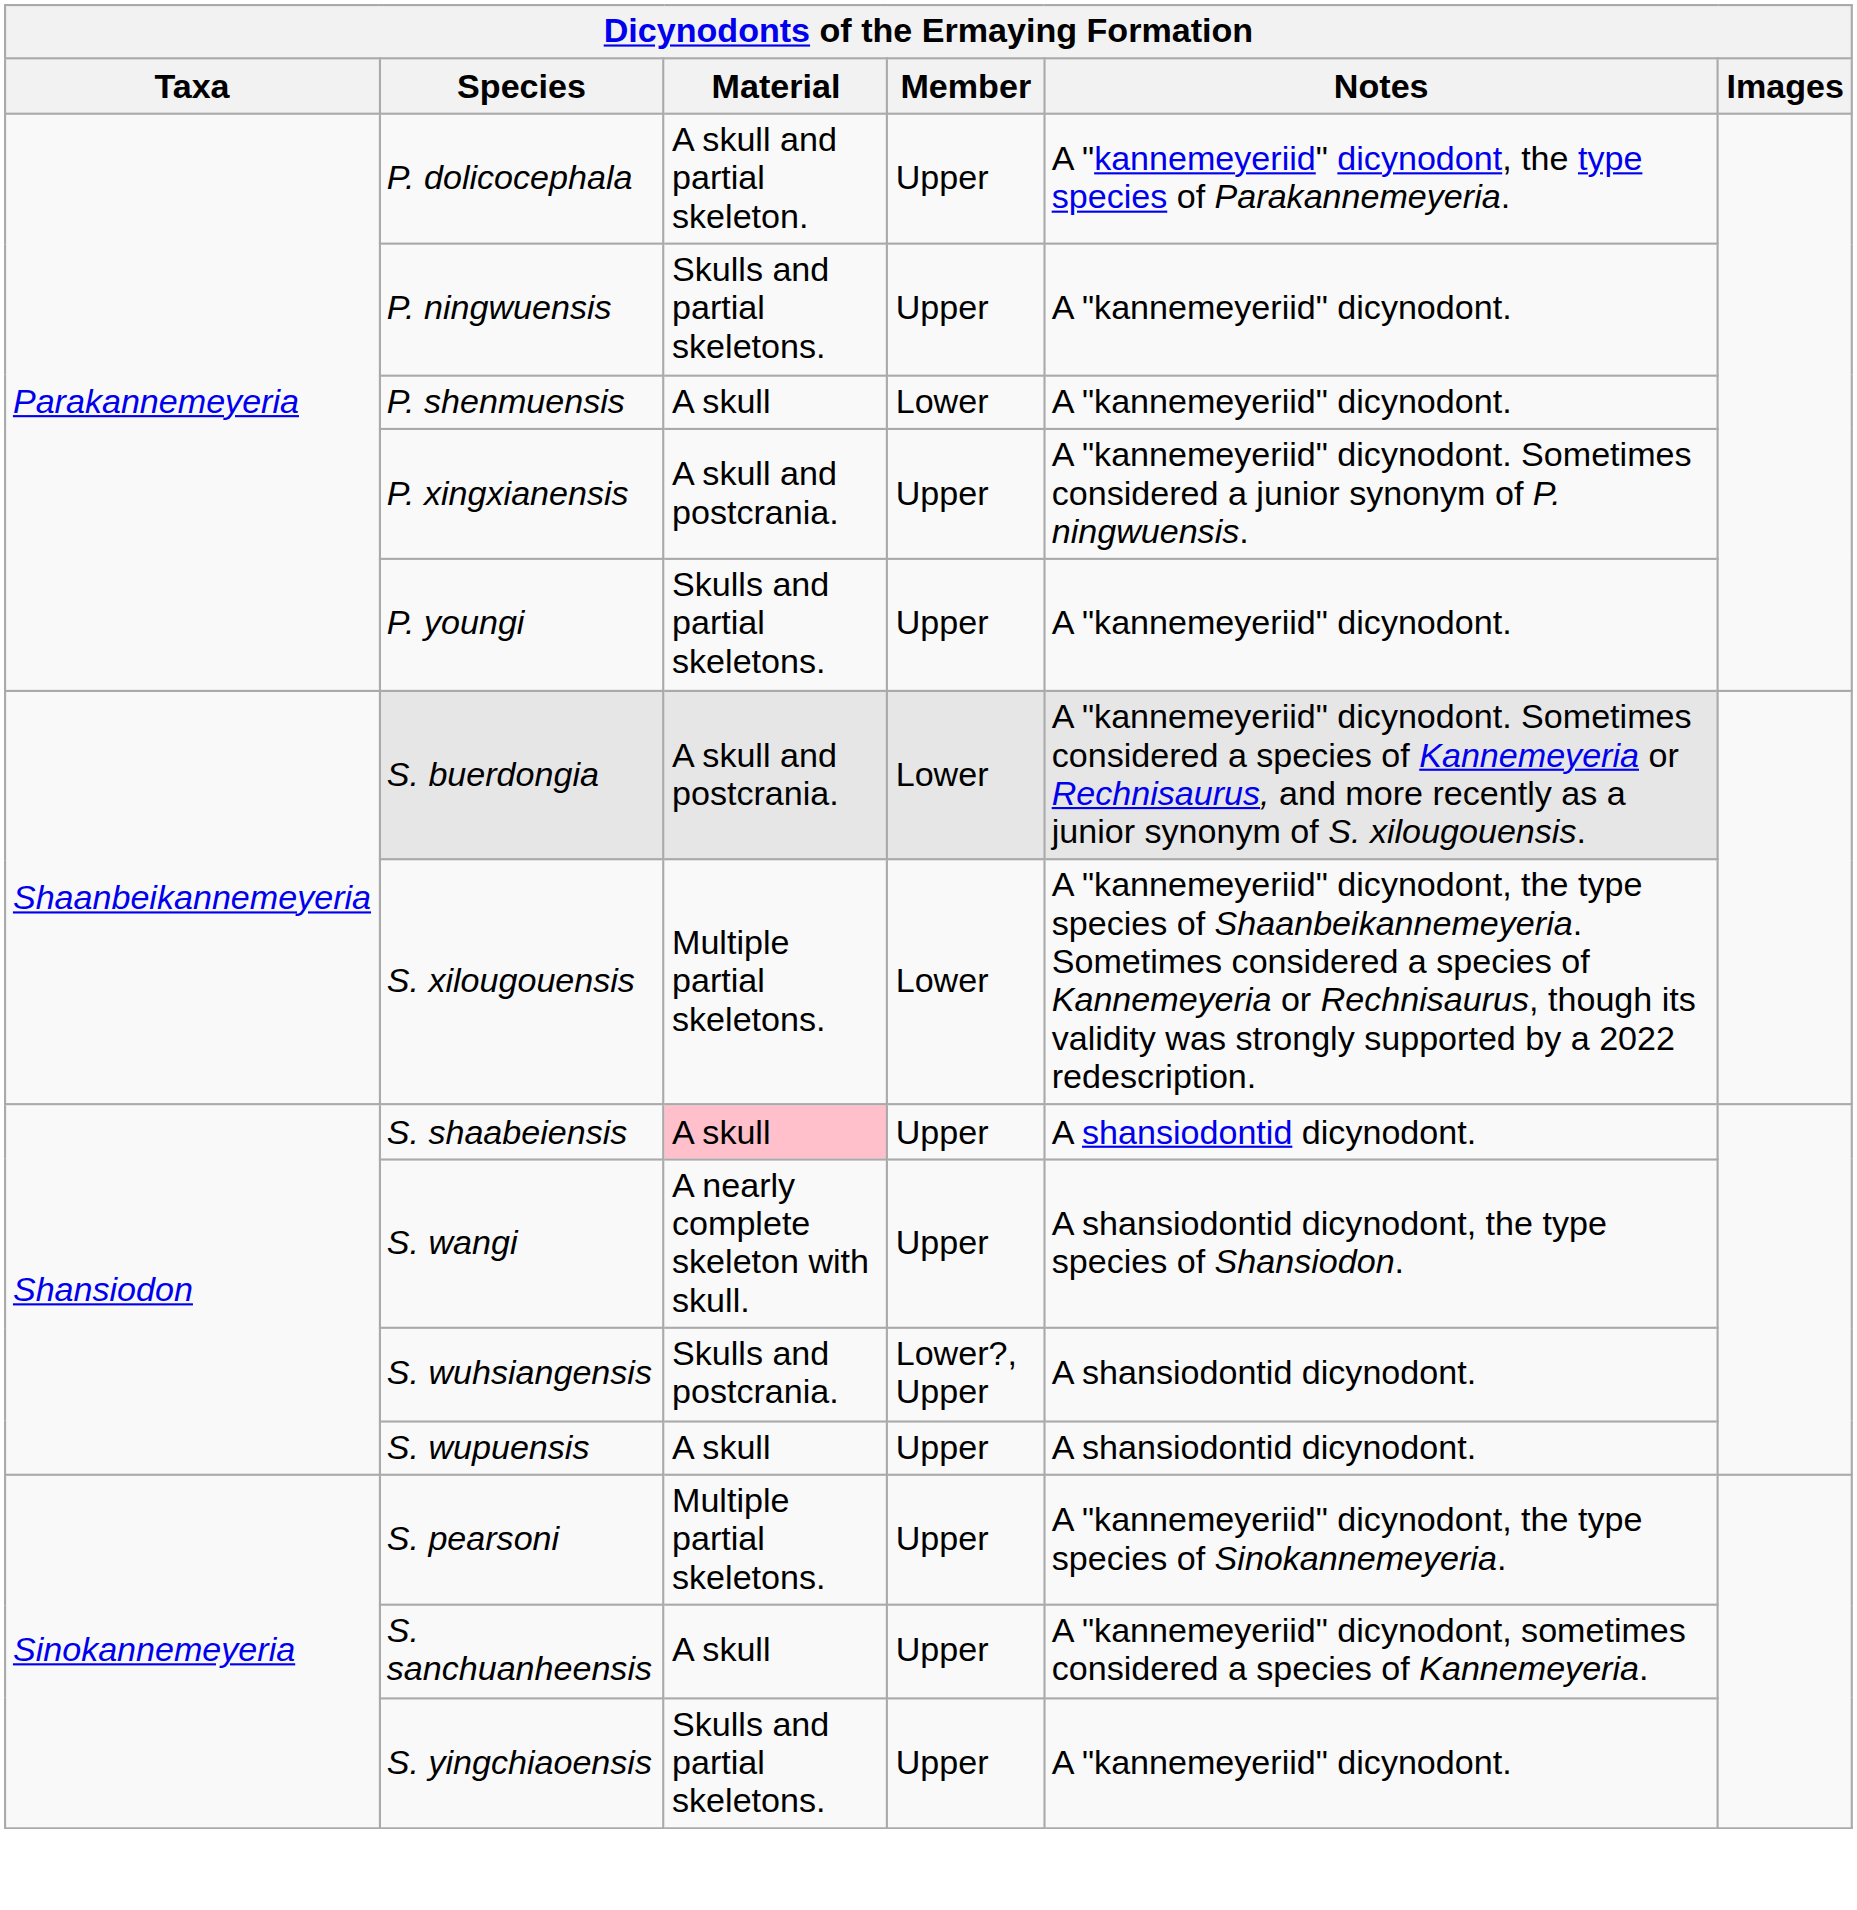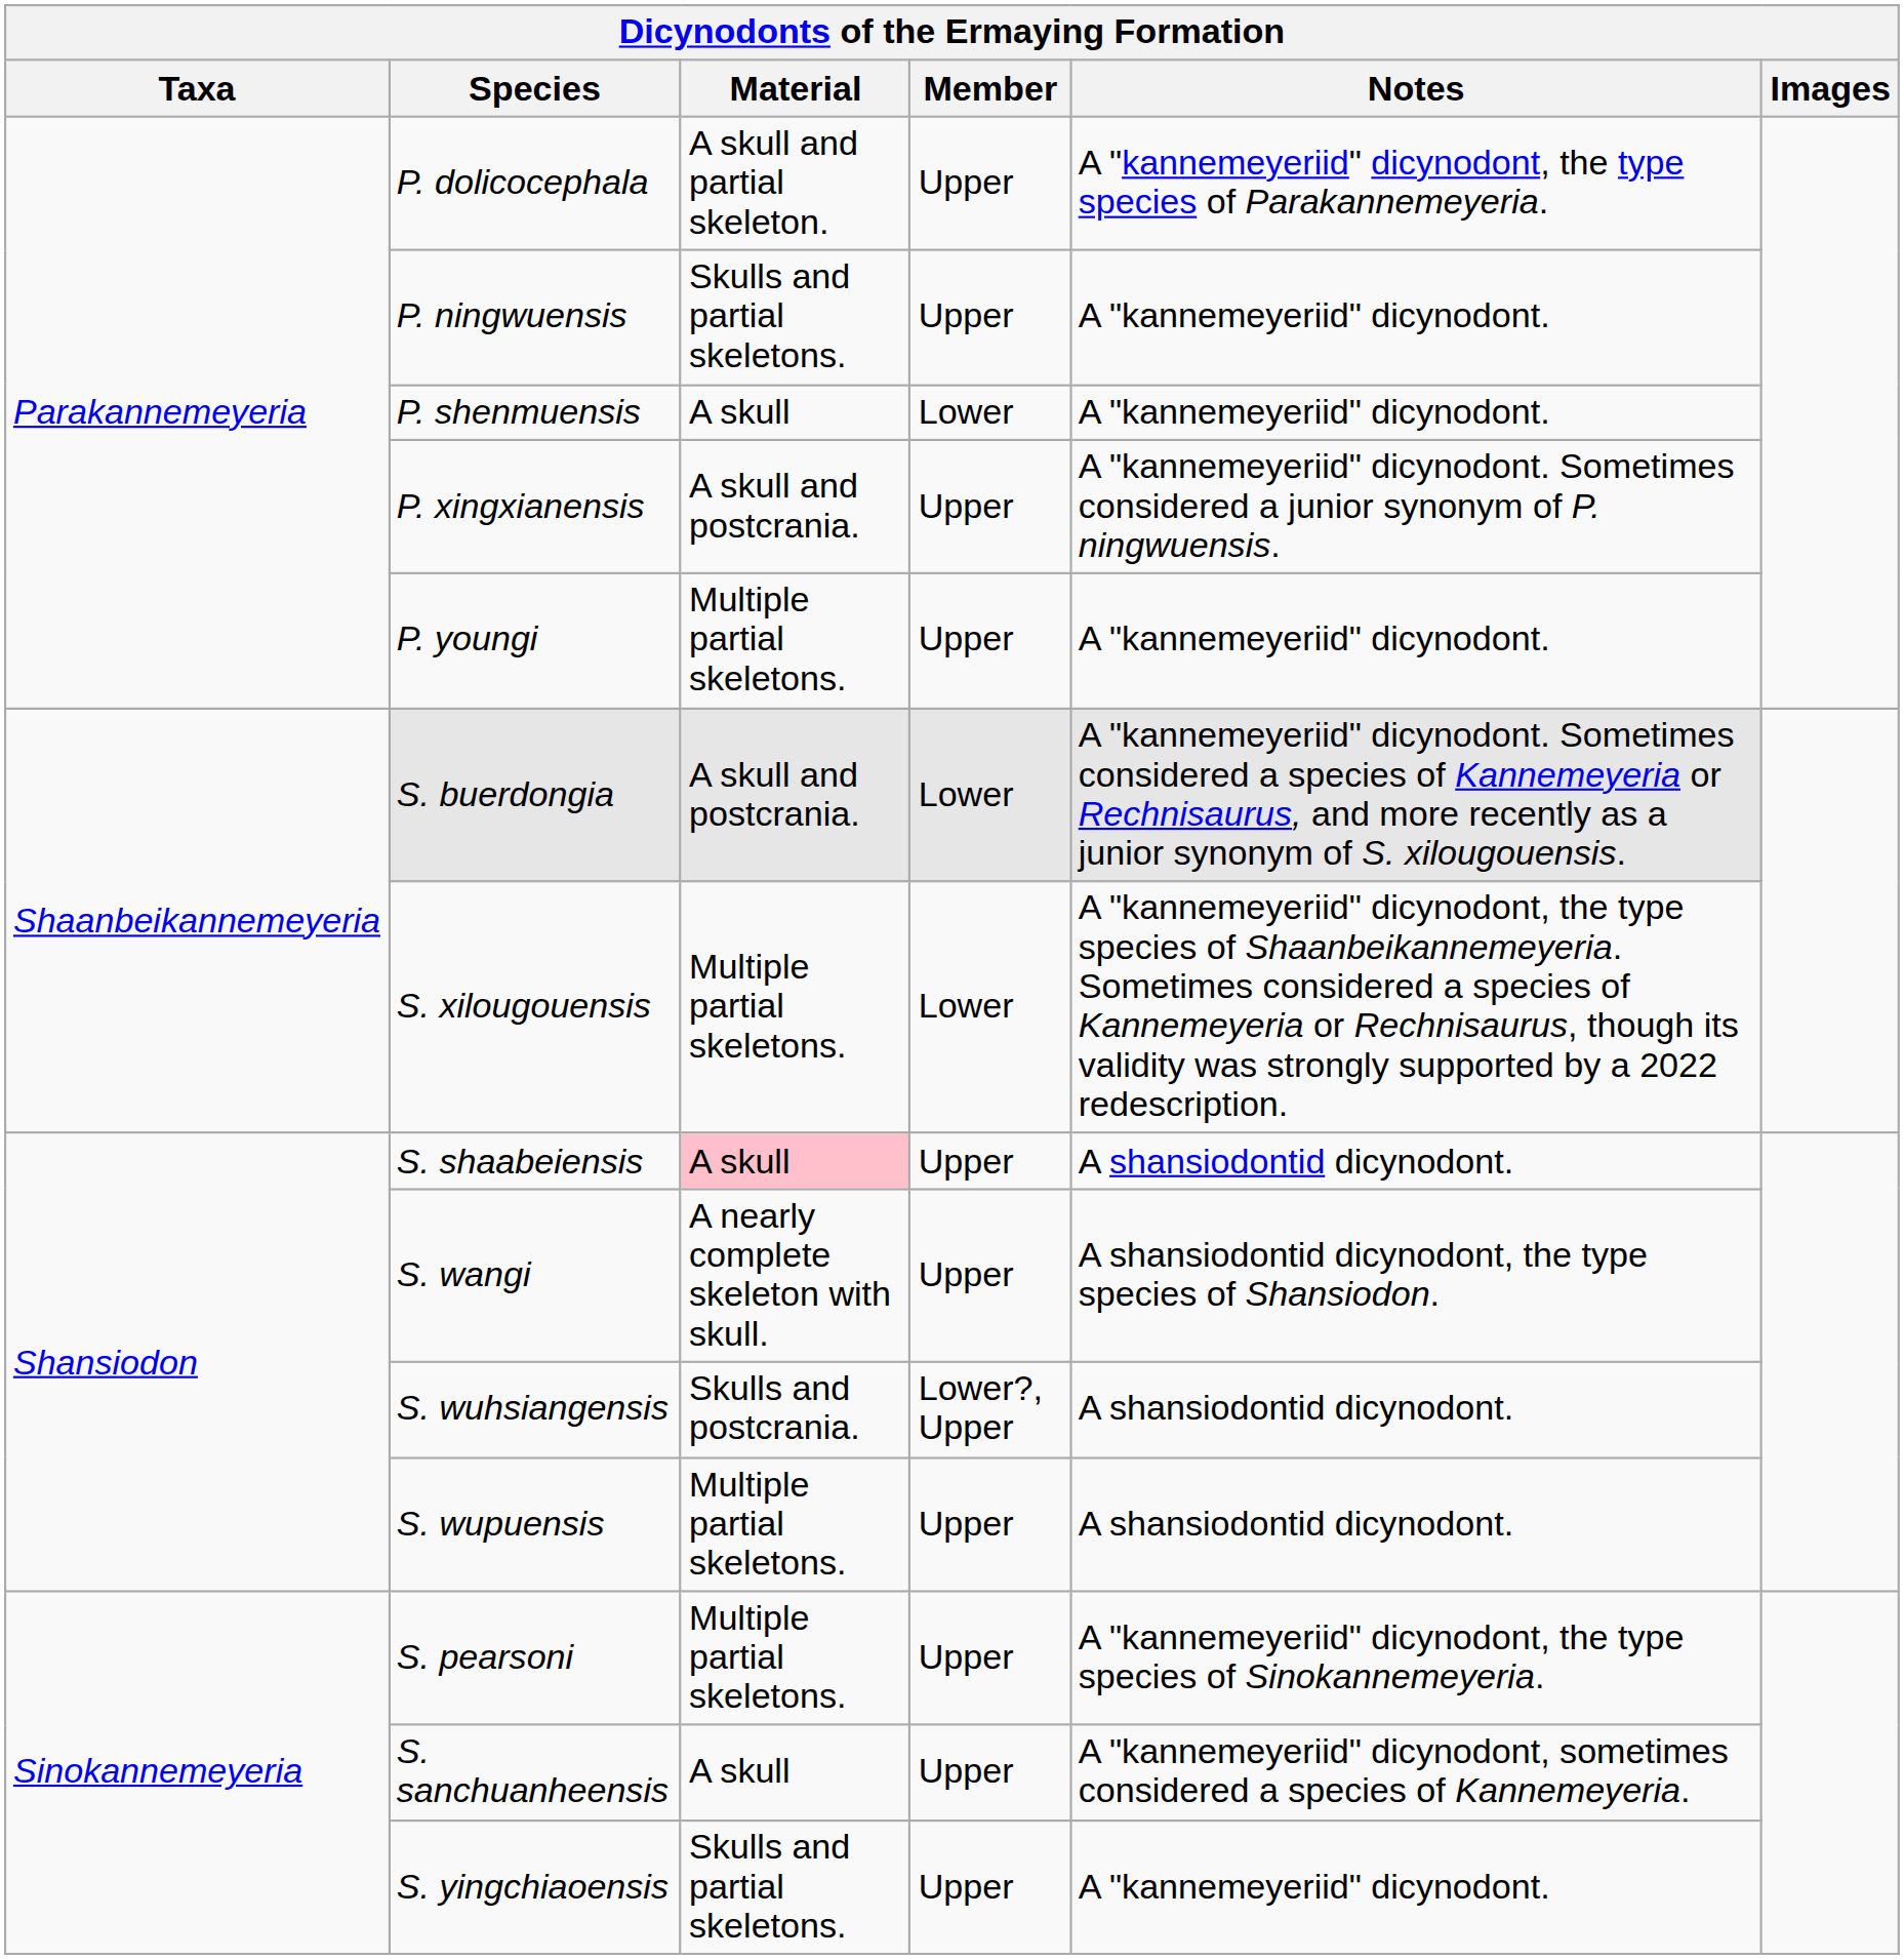P. youngi | Material: Skulls and partial skeletons. -> Multiple partial skeletons.
S. wupuensis | Material: A skull -> Multiple partial skeletons.
